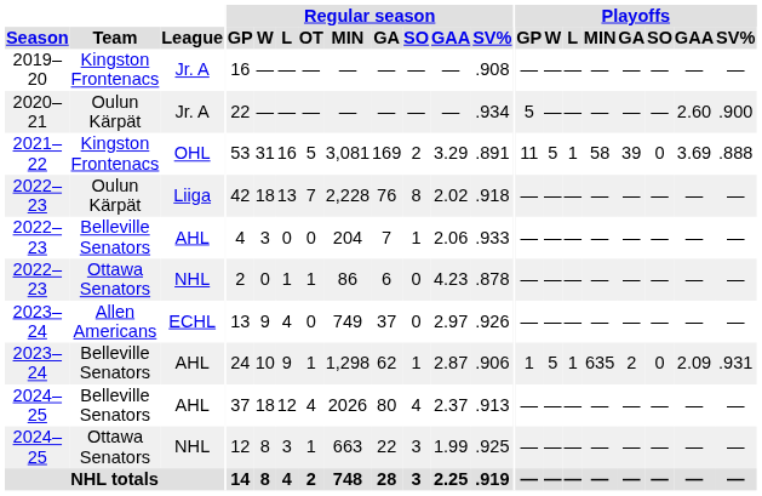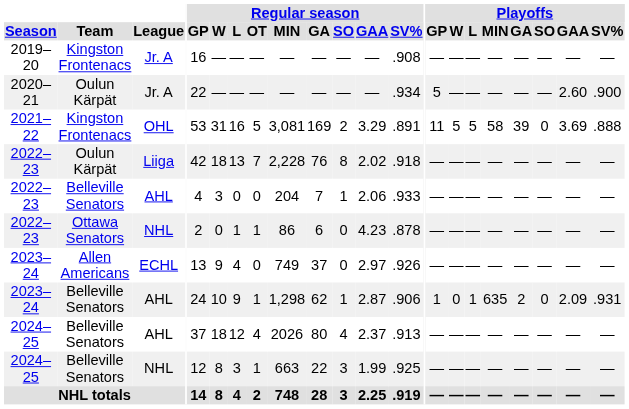2021–22 | Playoffs / L: 1 -> 5
2023–24 / AHL | Playoffs / W: 5 -> 0
2024–25 / NHL | Team: Ottawa Senators -> Belleville Senators
